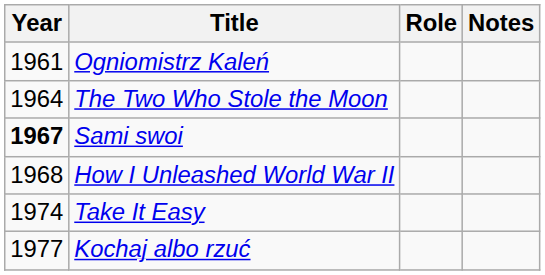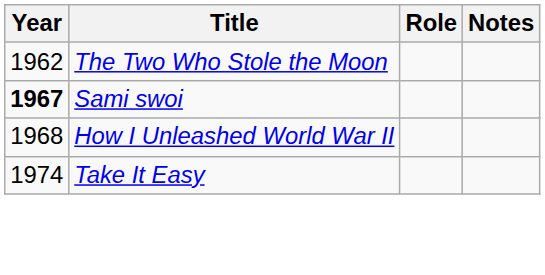- row: 1961 | Ogniomistrz Kaleń
The Two Who Stole the Moon | Year: 1964 -> 1962
- row: 1977 | Kochaj albo rzuć
